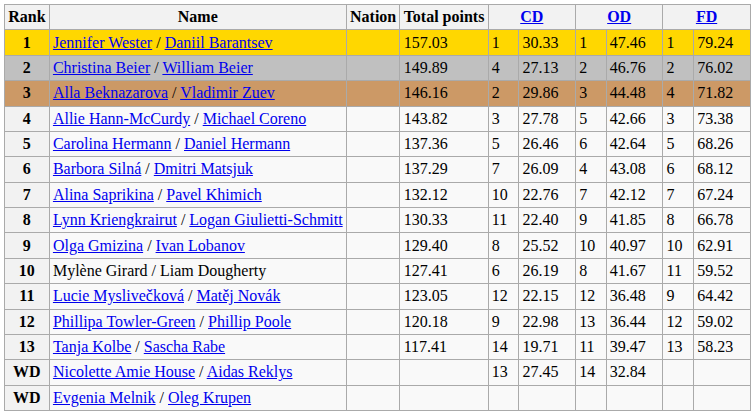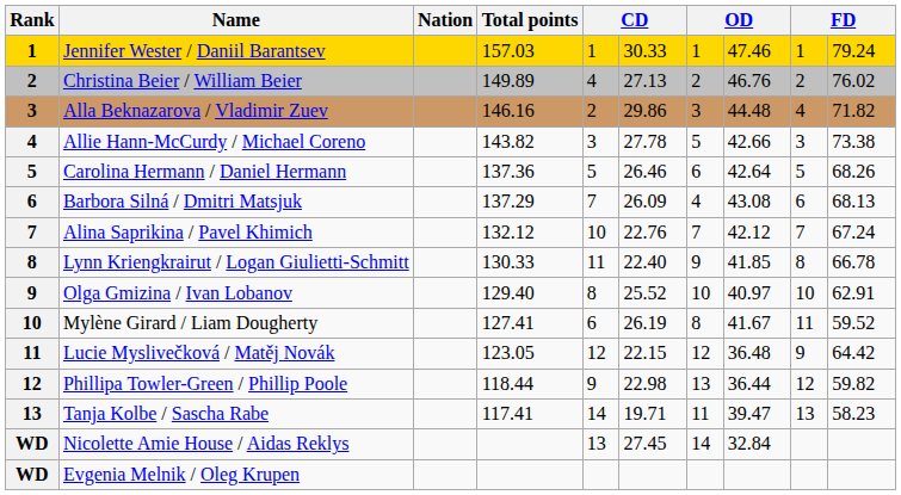Barbora Silná / Dmitri Matsjuk | column 10: 68.12 -> 68.13
Phillipa Towler-Green / Phillip Poole | Total points: 120.18 -> 118.44
Phillipa Towler-Green / Phillip Poole | column 10: 59.02 -> 59.82
